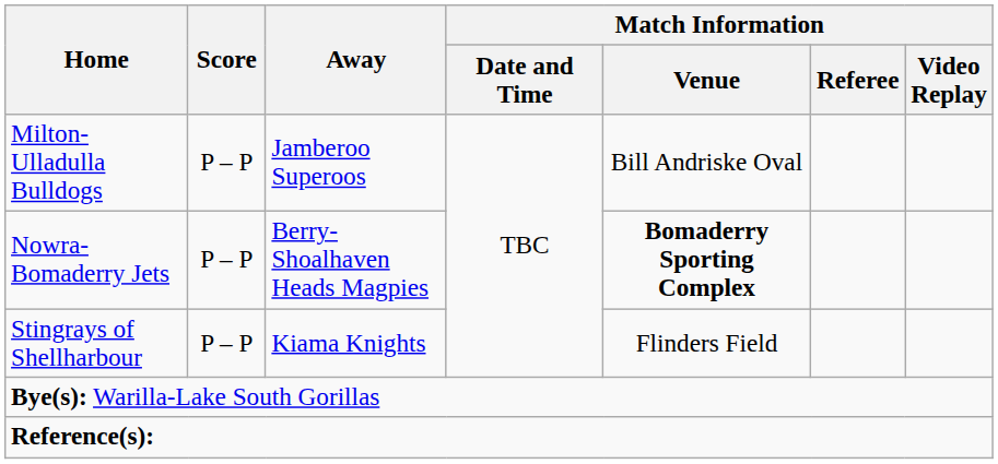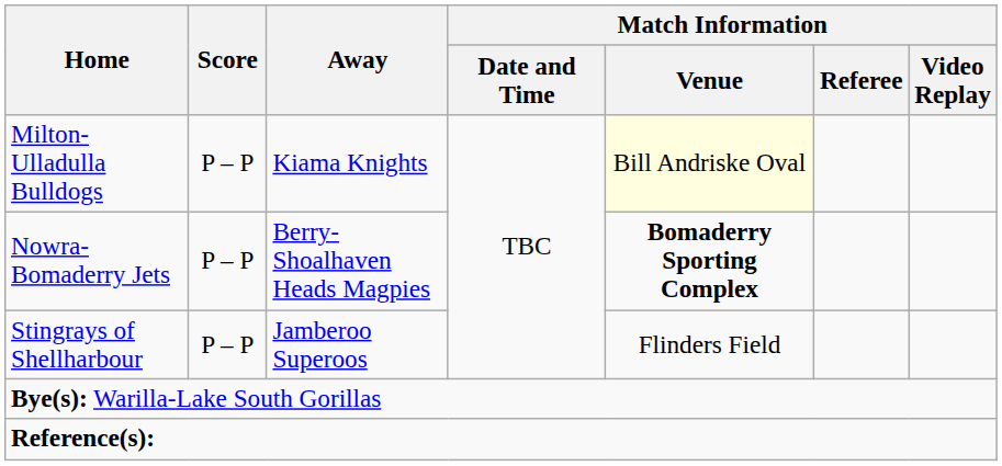Milton-Ulladulla Bulldogs | Away: Jamberoo Superoos -> Kiama Knights
Milton-Ulladulla Bulldogs | Match Information / Venue: no background -> lightyellow background
Stingrays of Shellharbour | Away: Kiama Knights -> Jamberoo Superoos
